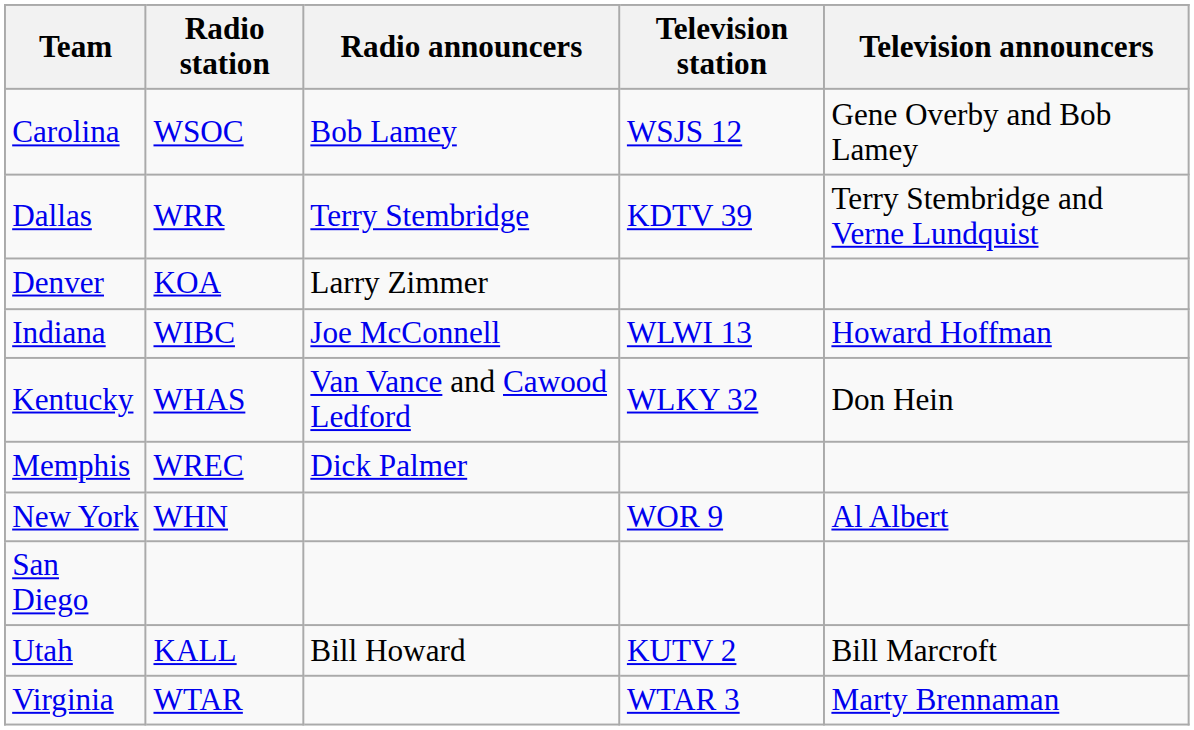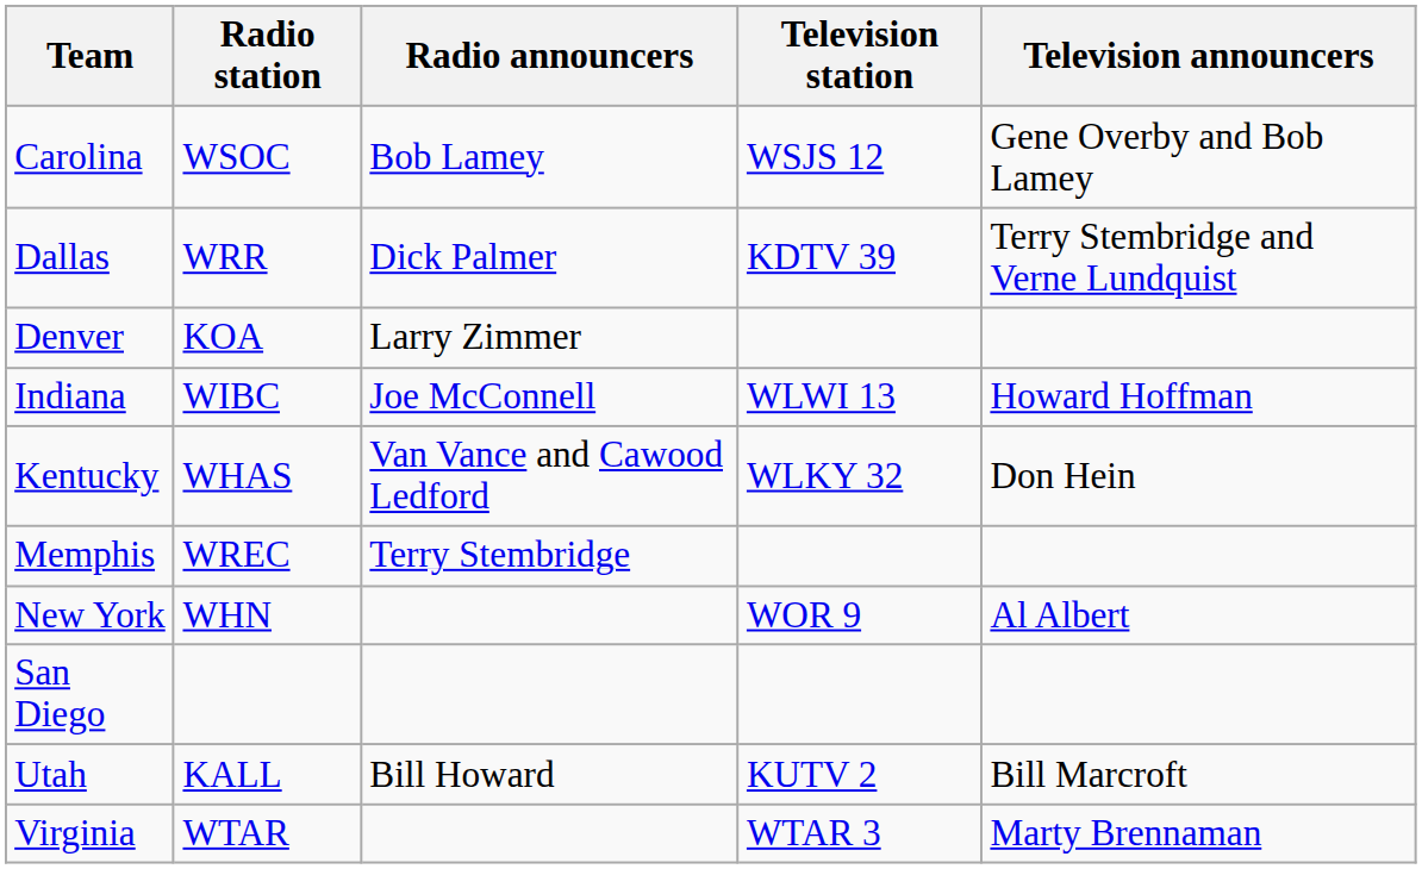Dallas | Radio announcers: Terry Stembridge -> Dick Palmer
Memphis | Radio announcers: Dick Palmer -> Terry Stembridge
